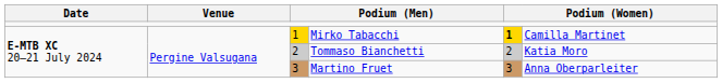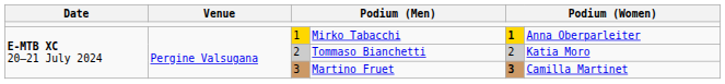Mirko Tabacchi | column 6: Camilla Martinet -> Anna Oberparleiter
Martino Fruet | column 5: normal -> bold
Martino Fruet | column 6: Anna Oberparleiter -> Camilla Martinet
